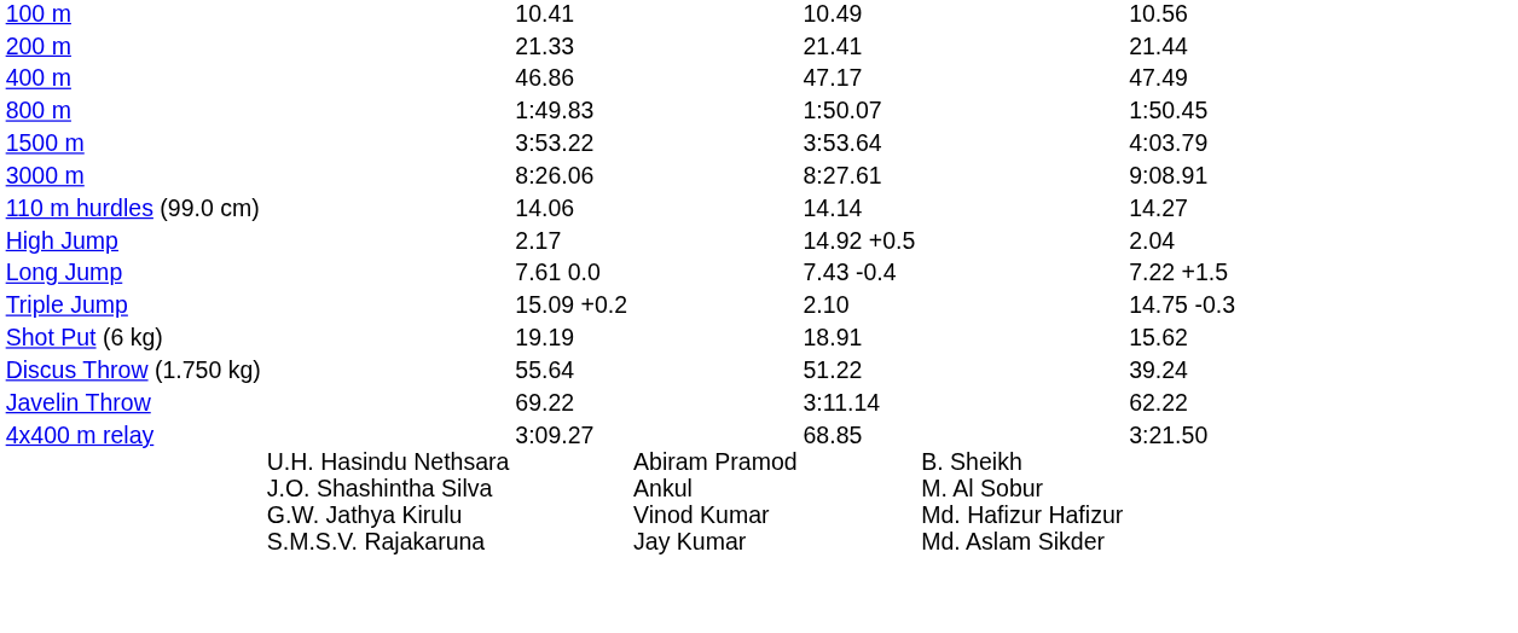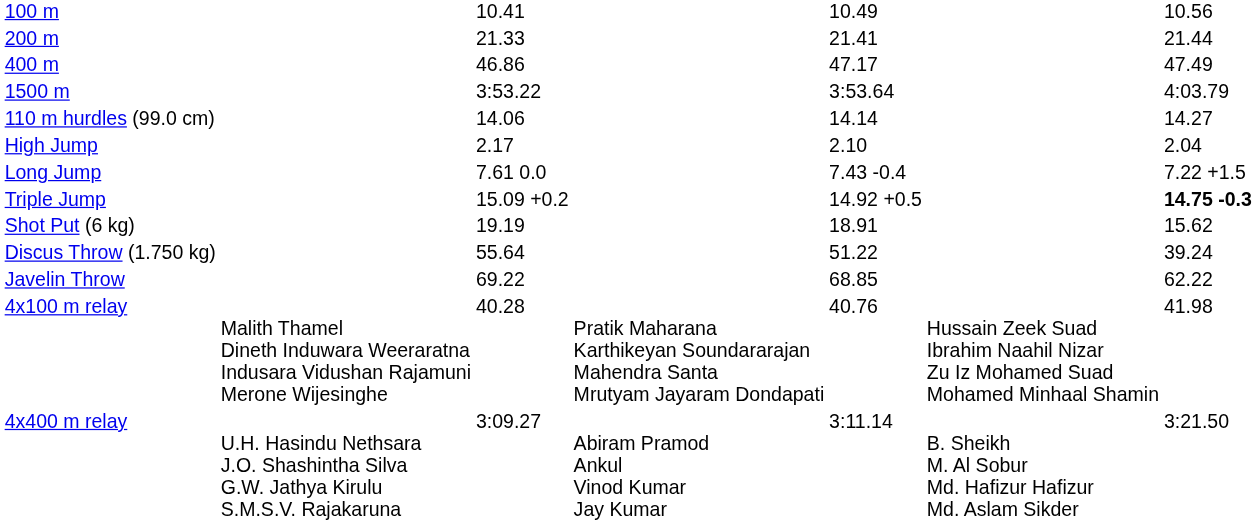- row: 800 m | 1:49.83 | 1:50.07 | 1:50.45
- row: 3000 m | 8:26.06 | 8:27.61 | 9:08.91
High Jump | column 5: 14.92 +0.5 -> 2.10
Triple Jump | column 5: 2.10 -> 14.92 +0.5
Triple Jump | column 7: normal -> bold
Javelin Throw | column 5: 3:11.14 -> 68.85
+ row: 4x100 m relay | Malith Thamel Dineth Induwara Weeraratna Indusara Vidushan Rajamuni Merone Wijesinghe | 40.28 | Pratik Maharana Karthikeyan Soundararajan Mahendra Santa Mrutyam Jayaram Dondapati | 40.76 | Hussain Zeek Suad Ibrahim Naahil Nizar Zu Iz Mohamed Suad Mohamed Minhaal Shamin | 41.98
4x400 m relay | column 5: 68.85 -> 3:11.14
